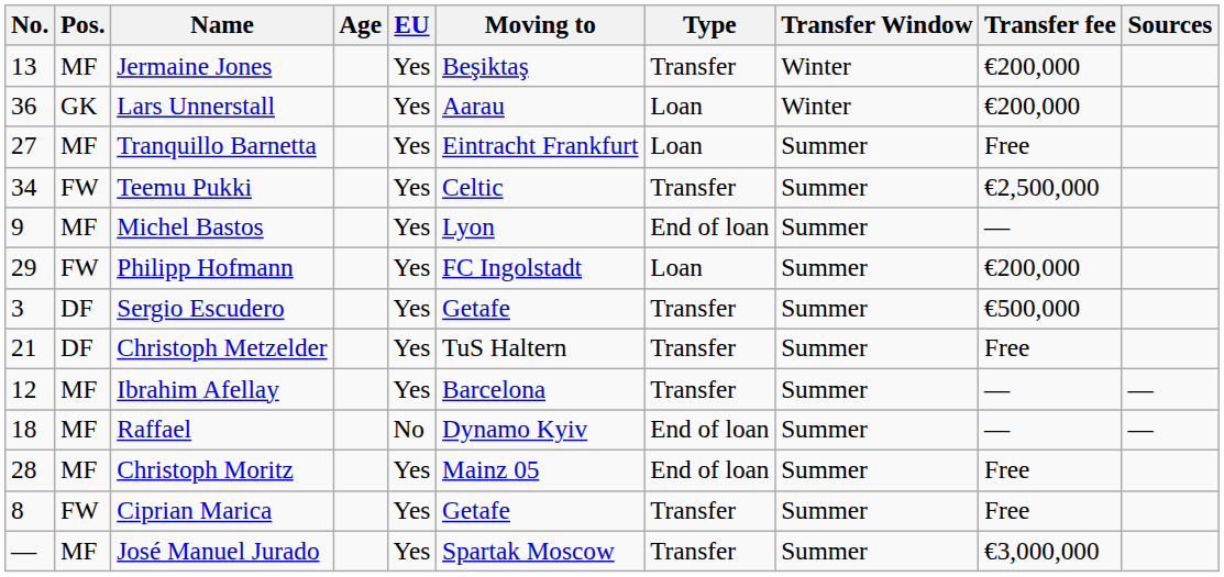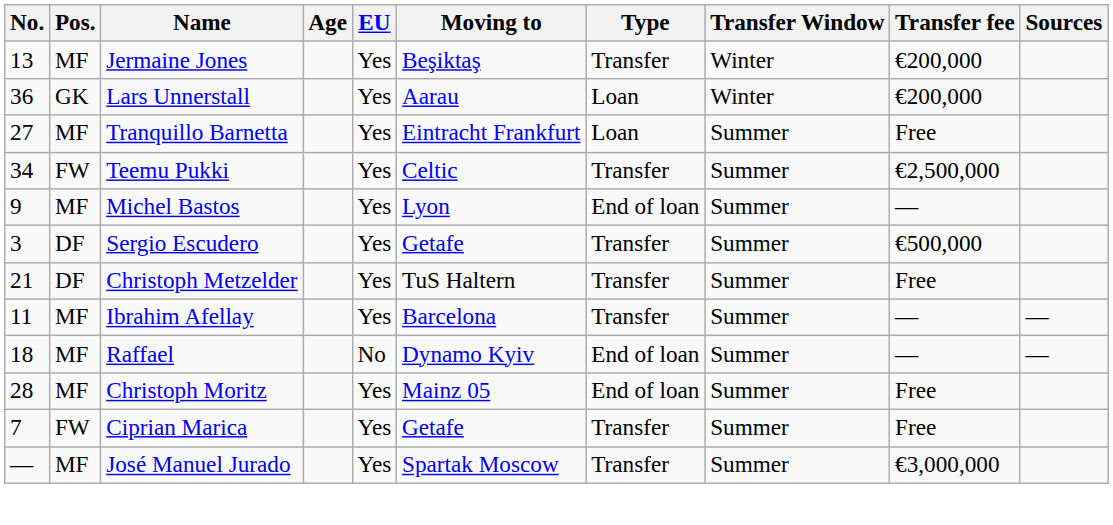- row: 29 | FW | Philipp Hofmann | Yes | FC Ingolstadt | Loan | Summer | €200,000
Ibrahim Afellay | No.: 12 -> 11
Ciprian Marica | No.: 8 -> 7
